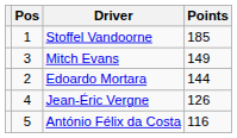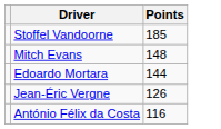- column: Pos | 1 | 3 | 2 | 4 | 5
Mitch Evans | Points: 149 -> 148
